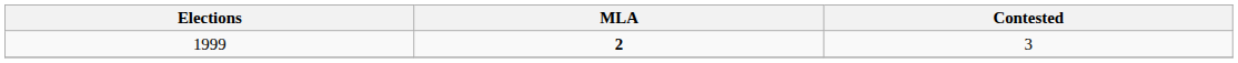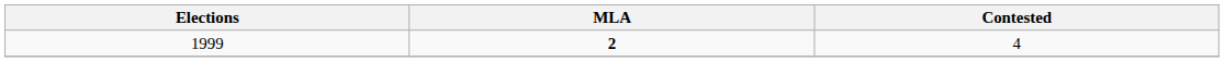1999 | Contested: 3 -> 4
